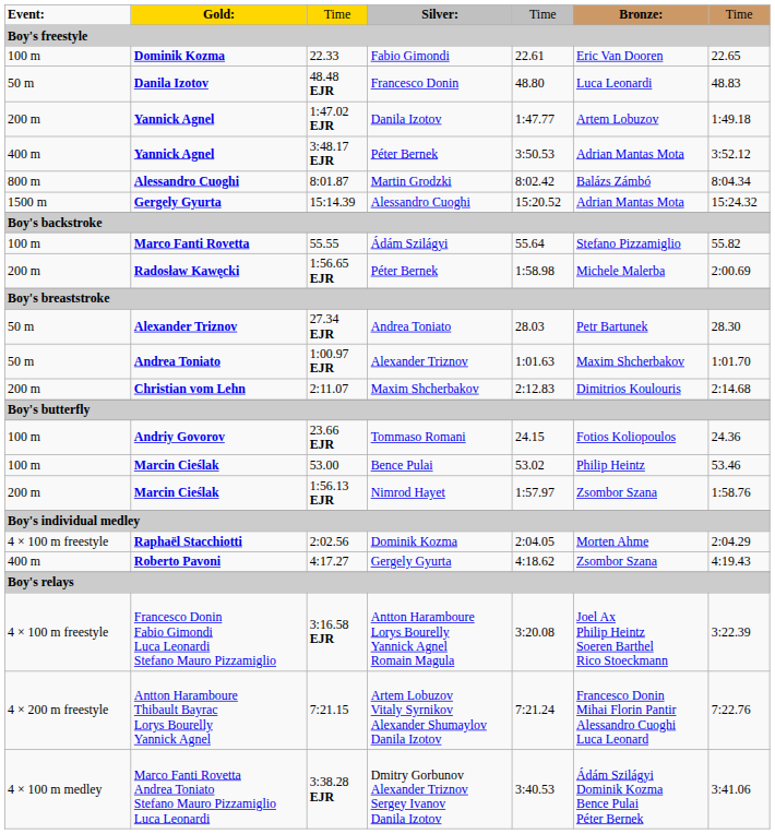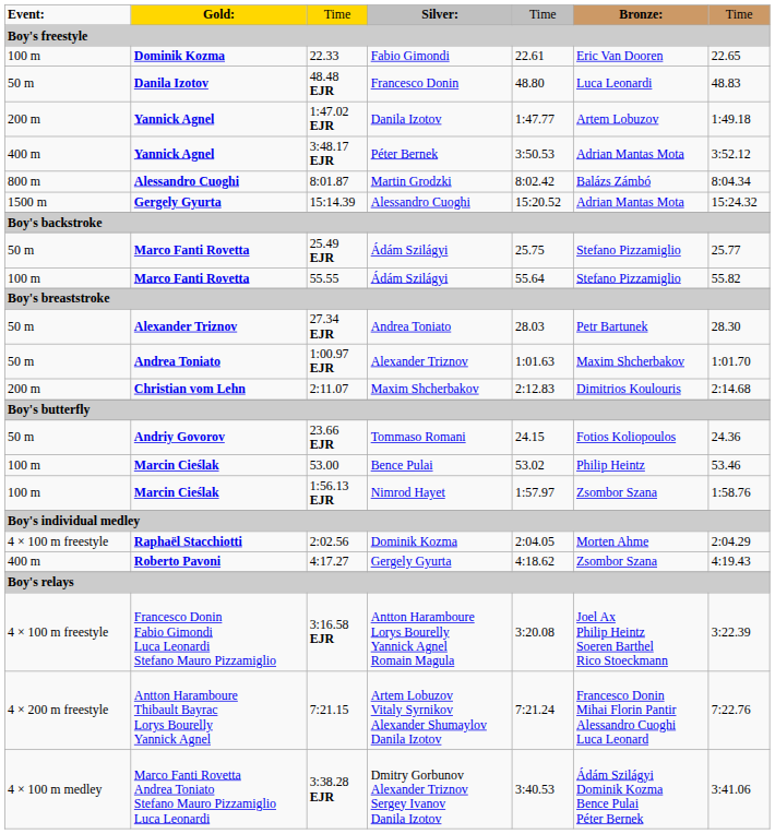+ row: 50 m | Marco Fanti Rovetta | 25.49 EJR | Ádám Szilágyi | 25.75 | Stefano Pizzamiglio | 25.77
- row: 200 m | Radosław Kawęcki | 1:56.65 EJR | Péter Bernek | 1:58.98 | Michele Malerba | 2:00.69
23.66 EJR | column 1: 100 m -> 50 m
1:56.13 EJR | column 1: 200 m -> 100 m
